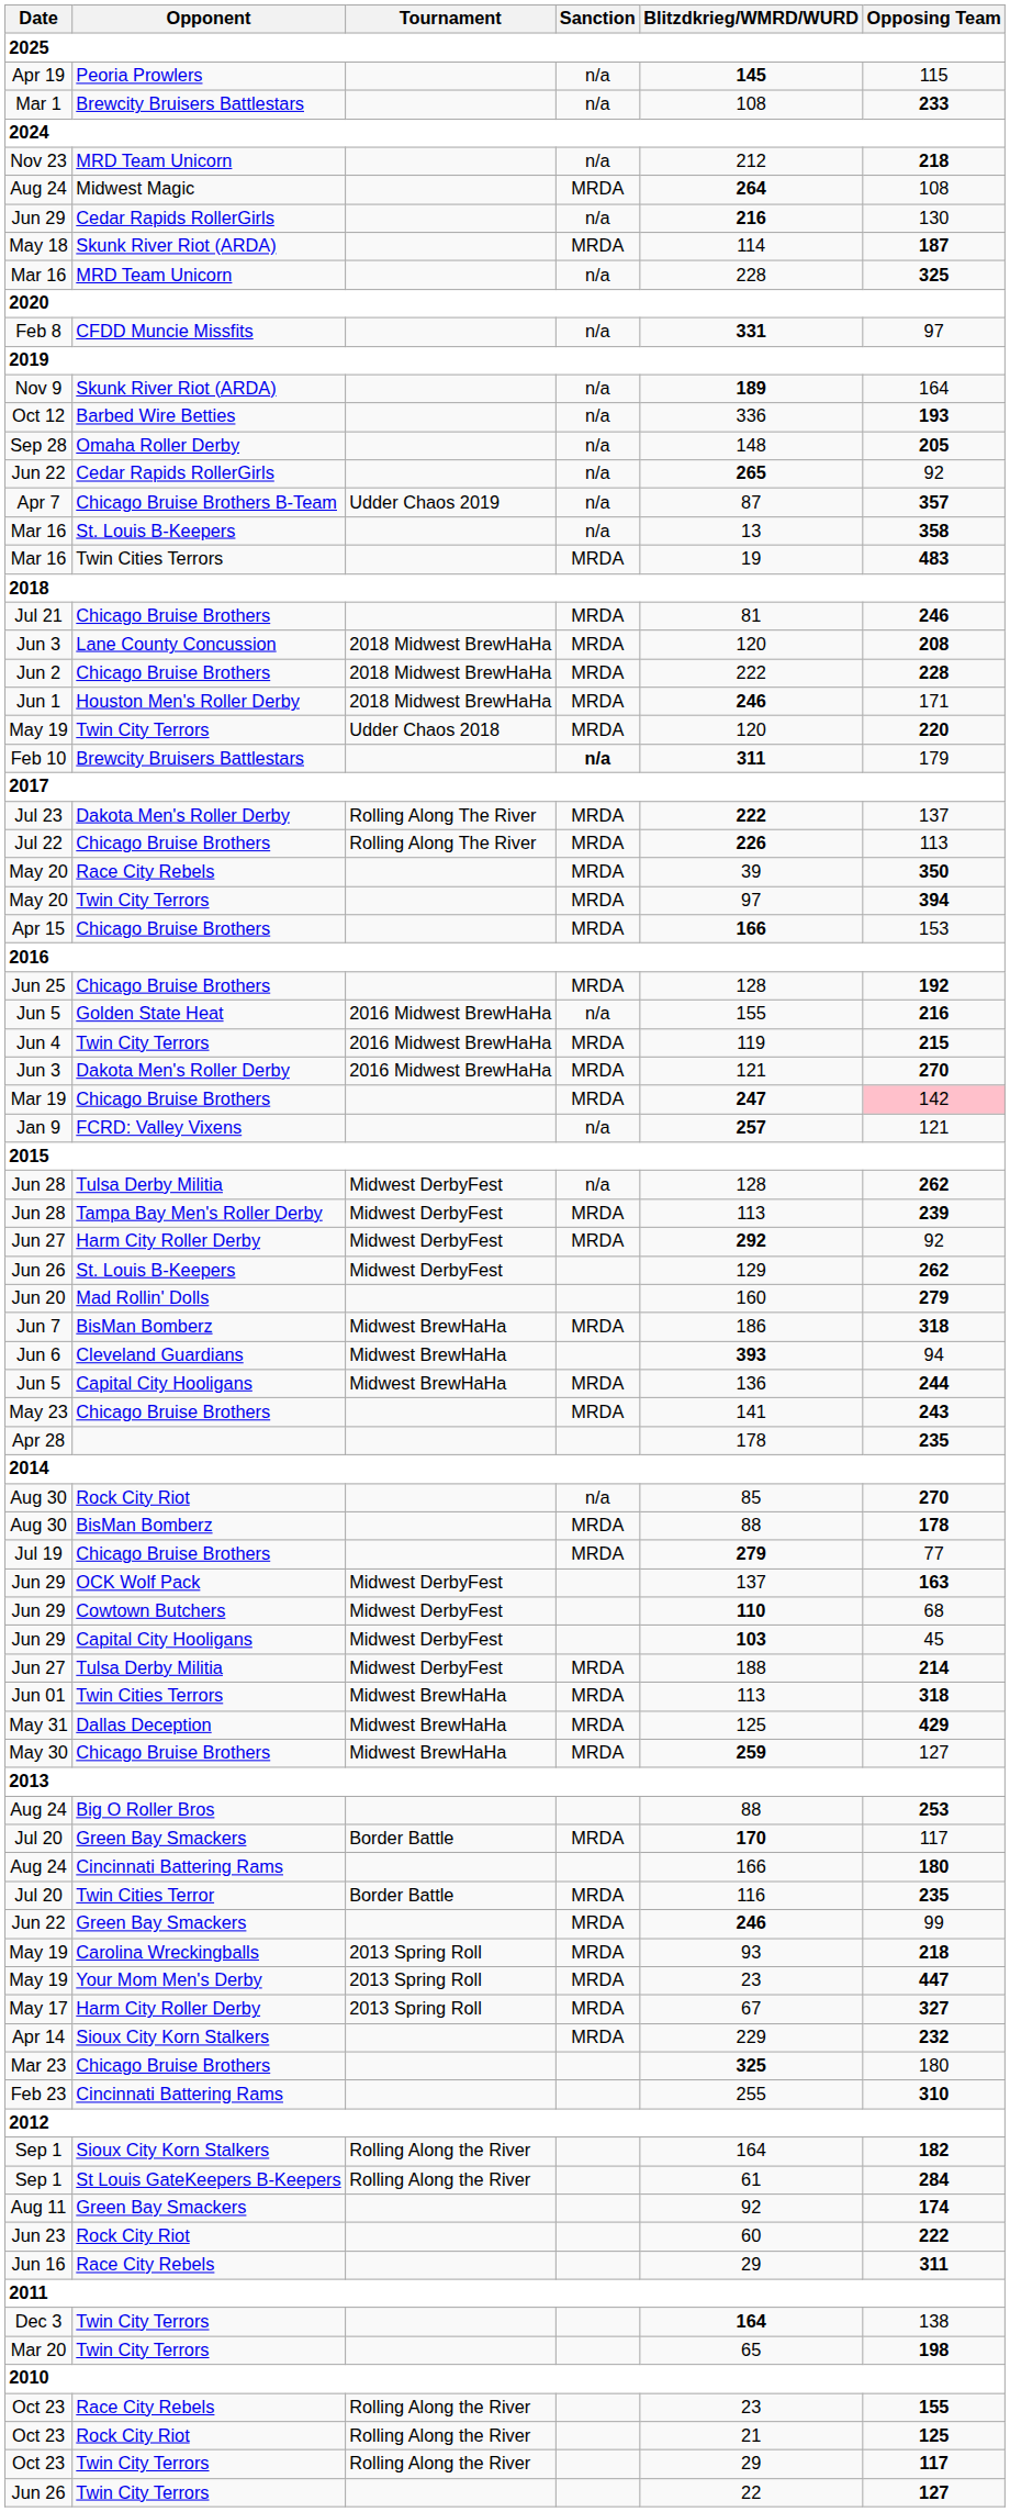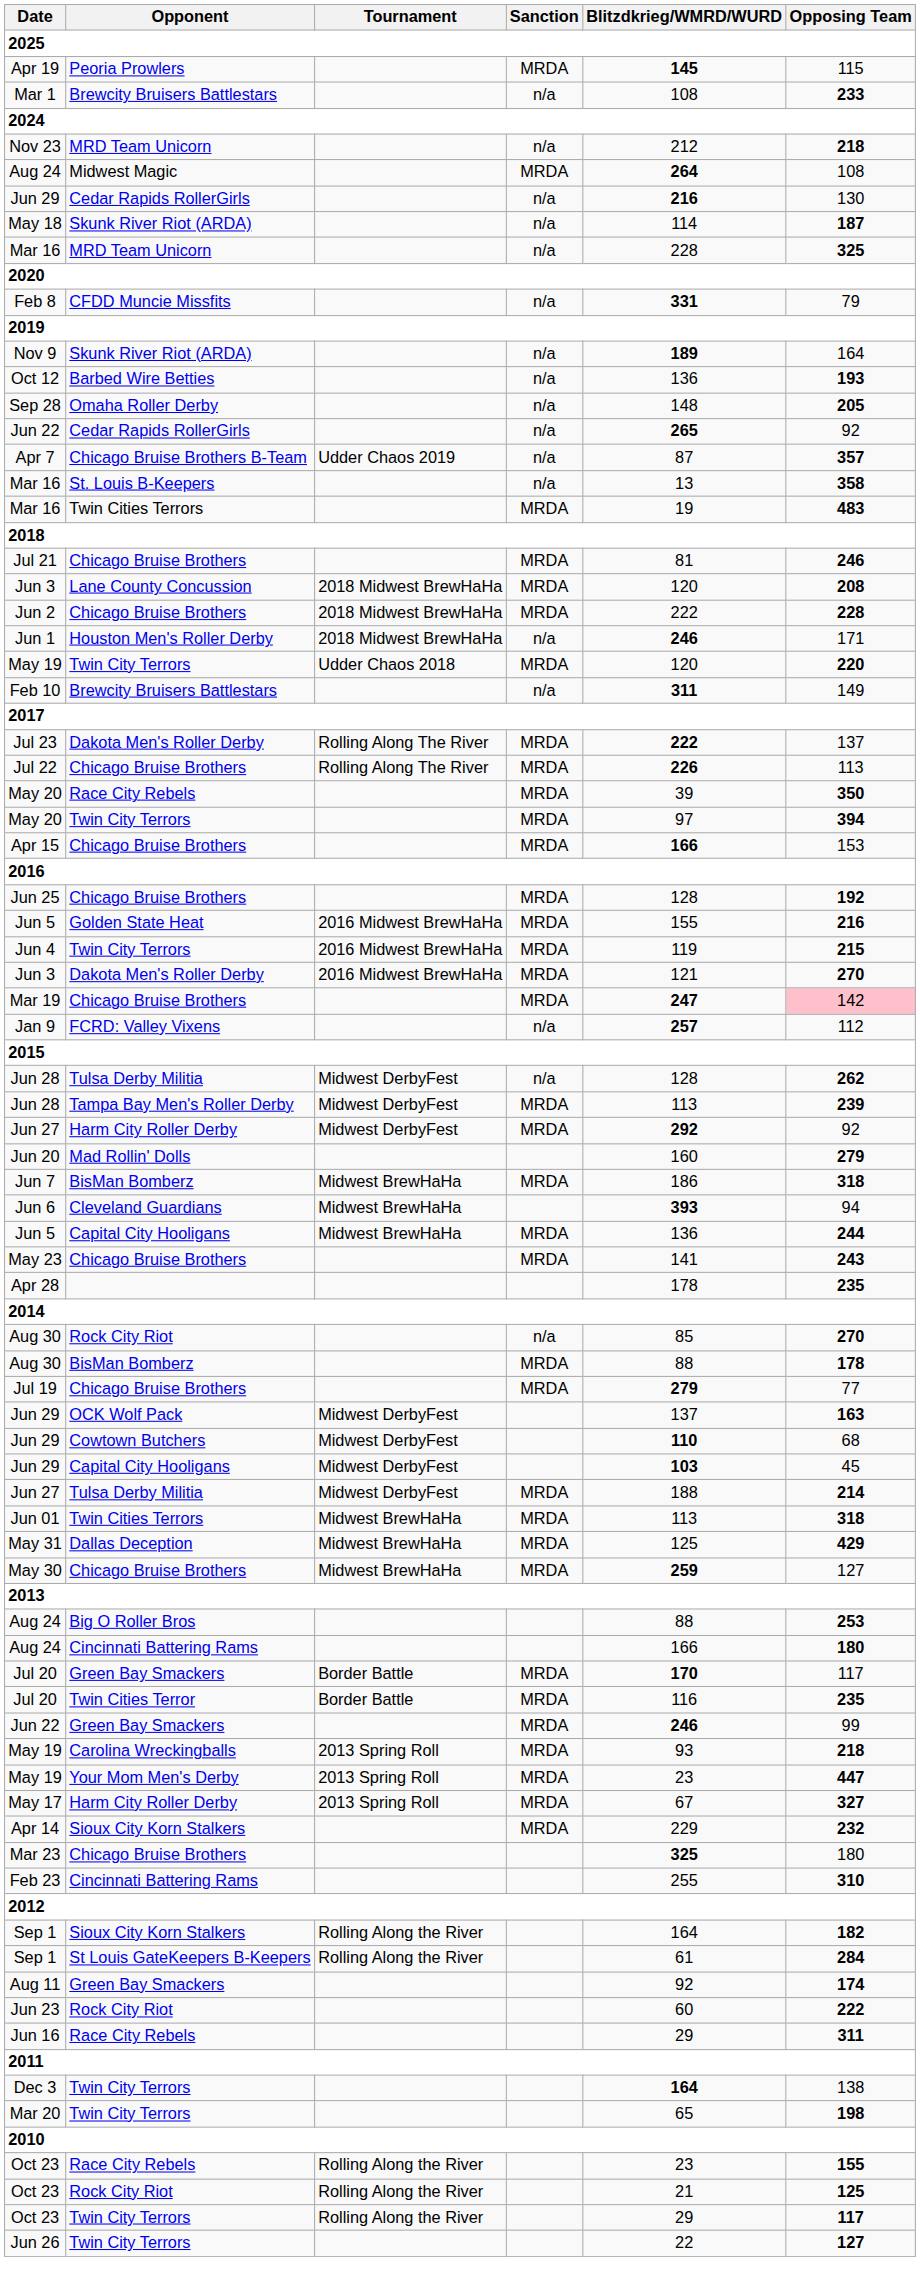Apr 19 | Sanction: n/a -> MRDA
May 18 | Sanction: MRDA -> n/a
Feb 8 | Opposing Team: 97 -> 79
Oct 12 | Blitzdkrieg/WMRD/WURD: 336 -> 136
Jun 1 | Sanction: MRDA -> n/a
Feb 10 | Sanction: bold -> normal
Feb 10 | Opposing Team: 179 -> 149
Jun 5 / Golden State Heat | Sanction: n/a -> MRDA
Jan 9 | Opposing Team: 121 -> 112
- row: Jun 26 | St. Louis B-Keepers | Midwest DerbyFest | 129 | 262
rows swapped: Aug 24 / Cincinnati Battering Rams <-> Jul 20 / Green Bay Smackers
